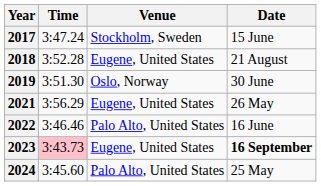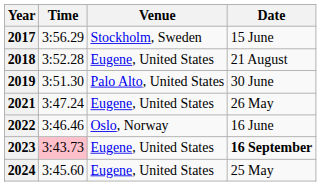2017 | Time: 3:47.24 -> 3:56.29
2019 | Venue: Oslo, Norway -> Palo Alto, United States
2021 | Time: 3:56.29 -> 3:47.24
2022 | Venue: Palo Alto, United States -> Oslo, Norway
2024 | Venue: Palo Alto, United States -> Eugene, United States
